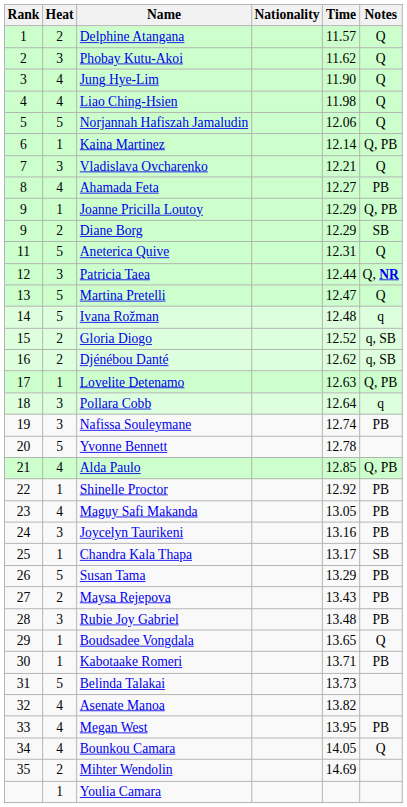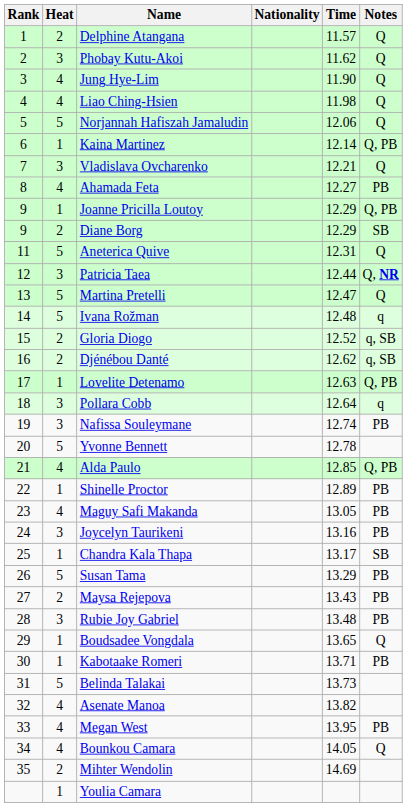Shinelle Proctor | Time: 12.92 -> 12.89
